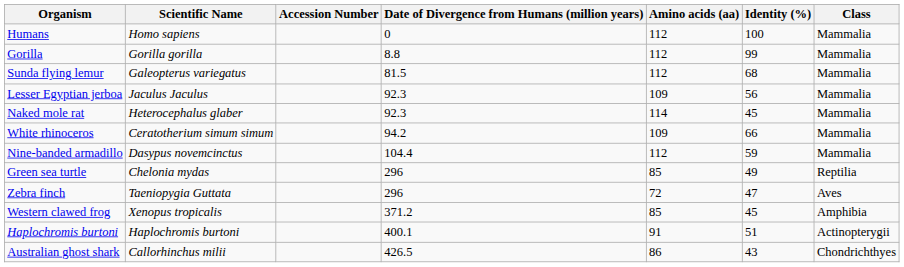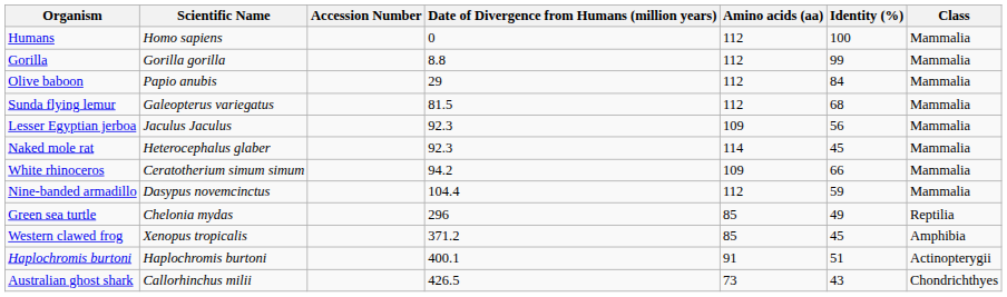+ row: Olive baboon | Papio anubis | 29 | 112 | 84 | Mammalia
- row: Zebra finch | Taeniopygia Guttata | 296 | 72 | 47 | Aves
Australian ghost shark | Amino acids (aa): 86 -> 73
